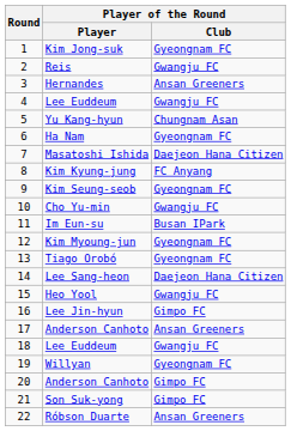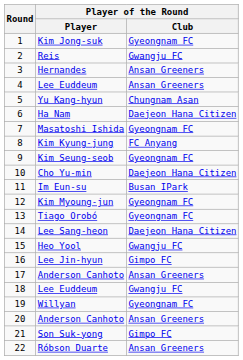4 / Lee Euddeum | Player of the Round / Club: Gwangju FC -> Ansan Greeners
Ha Nam | Player of the Round / Club: Gyeongnam FC -> Daejeon Hana Citizen
Masatoshi Ishida | Player of the Round / Club: Daejeon Hana Citizen -> Gyeongnam FC
Cho Yu-min | Player of the Round / Club: Gwangju FC -> Daejeon Hana Citizen
20 / Anderson Canhoto | Player of the Round / Club: Gimpo FC -> Ansan Greeners
